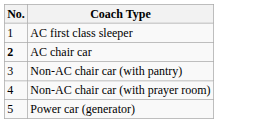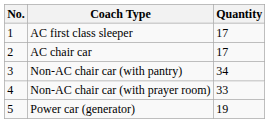+ column: Quantity | 17 | 17 | 34 | 33 | 19
AC chair car | No.: bold -> normal
